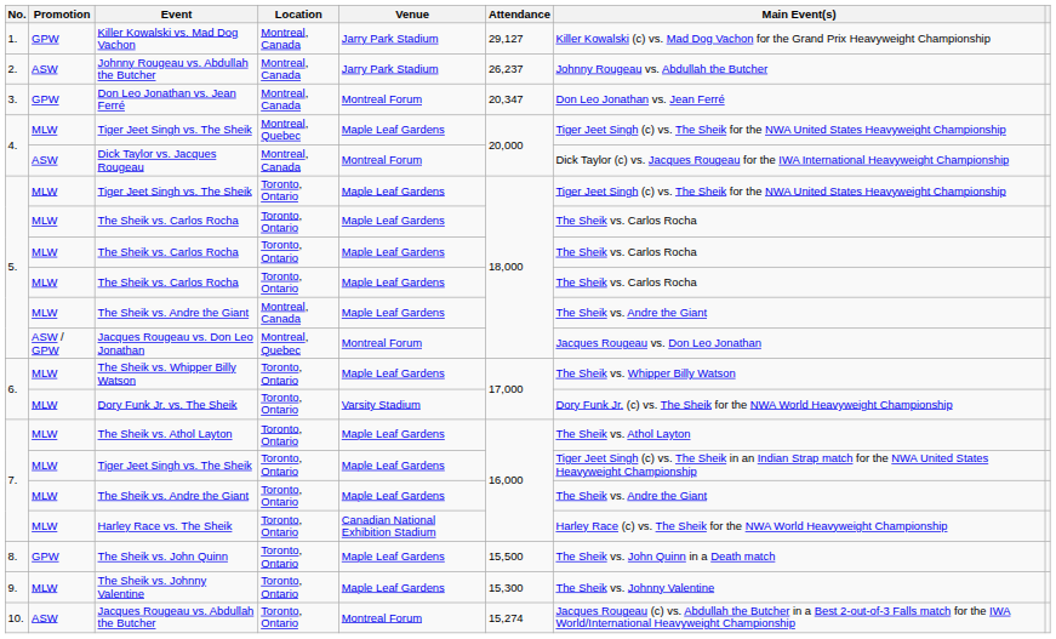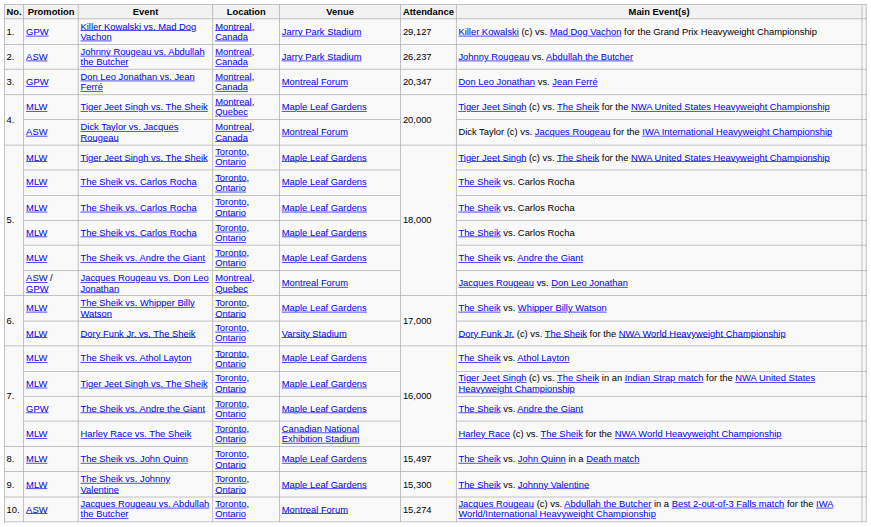5. / The Sheik vs. Andre the Giant | Location: Montreal, Canada -> Toronto, Ontario
7. / The Sheik vs. Andre the Giant | Promotion: MLW -> GPW
The Sheik vs. John Quinn | Promotion: GPW -> MLW
The Sheik vs. John Quinn | Attendance: 15,500 -> 15,497
